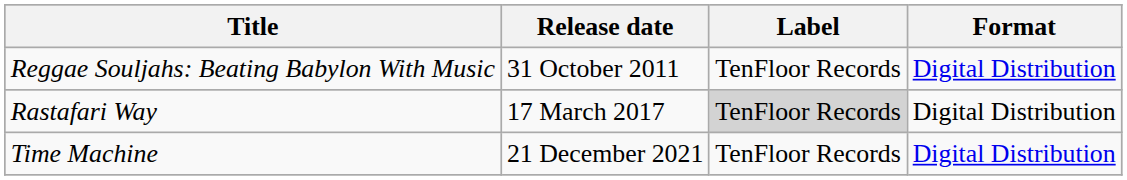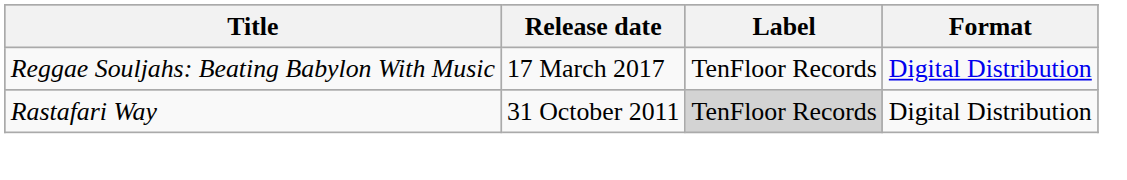Reggae Souljahs: Beating Babylon With Music | Release date: 31 October 2011 -> 17 March 2017
Rastafari Way | Release date: 17 March 2017 -> 31 October 2011
- row: Time Machine | 21 December 2021 | TenFloor Records | Digital Distribution
